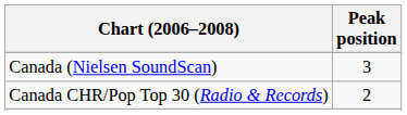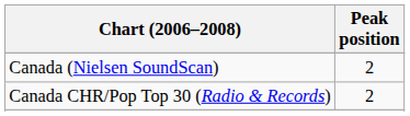Canada (Nielsen SoundScan) | Peak position: 3 -> 2
